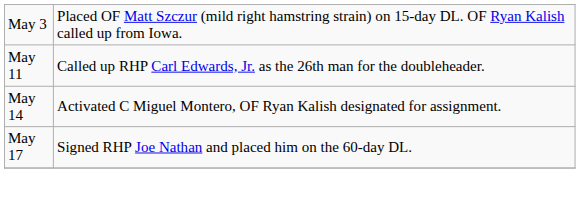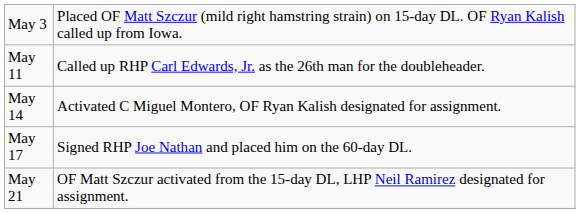+ row: May 21 | OF Matt Szczur activated from the 15-day DL, LHP Neil Ramirez designated for assignment.
